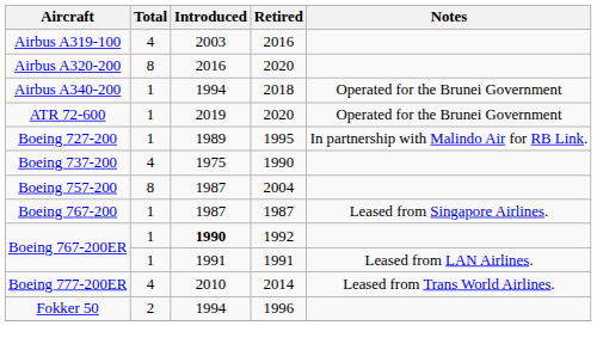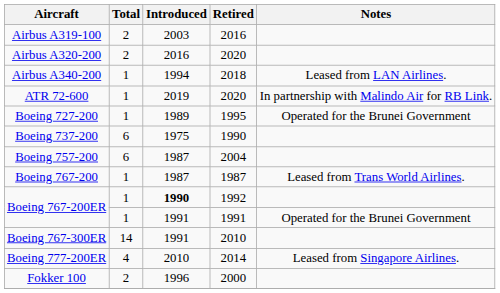Airbus A319-100 | Total: 4 -> 2
Airbus A320-200 | Total: 8 -> 2
Airbus A340-200 | Notes: Operated for the Brunei Government -> Leased from LAN Airlines.
ATR 72-600 | Notes: Operated for the Brunei Government -> In partnership with Malindo Air for RB Link.
Boeing 727-200 | Notes: In partnership with Malindo Air for RB Link. -> Operated for the Brunei Government
Boeing 737-200 | Total: 4 -> 6
Boeing 757-200 | Total: 8 -> 6
Boeing 767-200 | Notes: Leased from Singapore Airlines. -> Leased from Trans World Airlines.
Boeing 767-200ER / 1991 | Notes: Leased from LAN Airlines. -> Operated for the Brunei Government
+ row: Boeing 767-300ER | 14 | 1991 | 2010
Boeing 777-200ER | Notes: Leased from Trans World Airlines. -> Leased from Singapore Airlines.
- row: Fokker 50 | 2 | 1994 | 1996
+ row: Fokker 100 | 2 | 1996 | 2000
